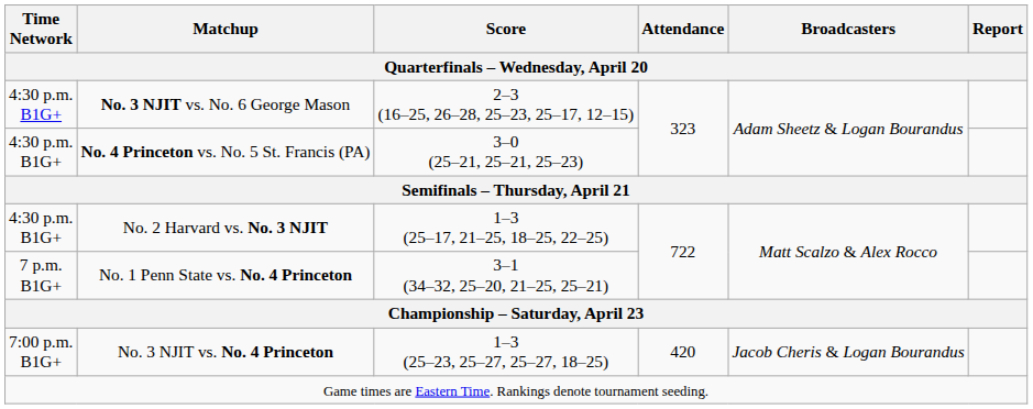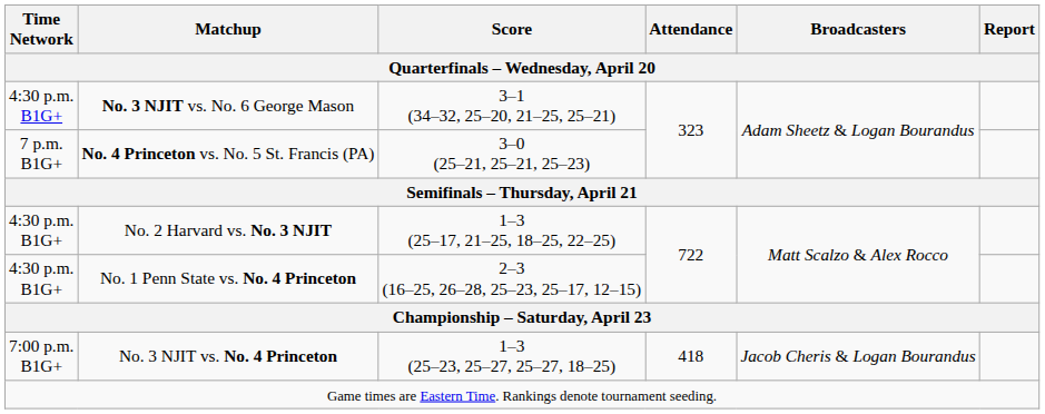No. 3 NJIT vs. No. 6 George Mason | Score: 2–3 (16–25, 26–28, 25–23, 25–17, 12–15) -> 3–1 (34–32, 25–20, 21–25, 25–21)
No. 4 Princeton vs. No. 5 St. Francis (PA) | Time Network: 4:30 p.m. B1G+ -> 7 p.m. B1G+
No. 1 Penn State vs. No. 4 Princeton | Time Network: 7 p.m. B1G+ -> 4:30 p.m. B1G+
No. 1 Penn State vs. No. 4 Princeton | Score: 3–1 (34–32, 25–20, 21–25, 25–21) -> 2–3 (16–25, 26–28, 25–23, 25–17, 12–15)
No. 3 NJIT vs. No. 4 Princeton | Attendance: 420 -> 418
